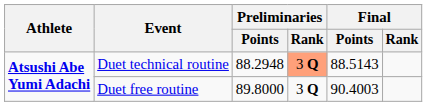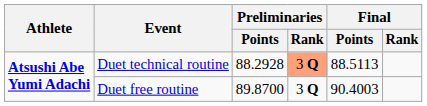Duet technical routine | Preliminaries / Points: 88.2948 -> 88.2928
Duet technical routine | Final / Points: 88.5143 -> 88.5113
Duet free routine | Preliminaries / Points: 89.8000 -> 89.8700
